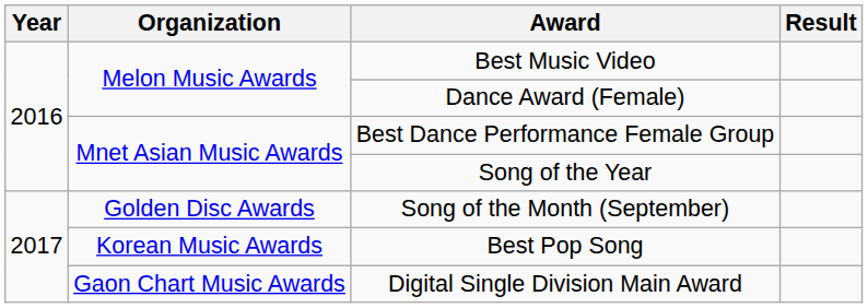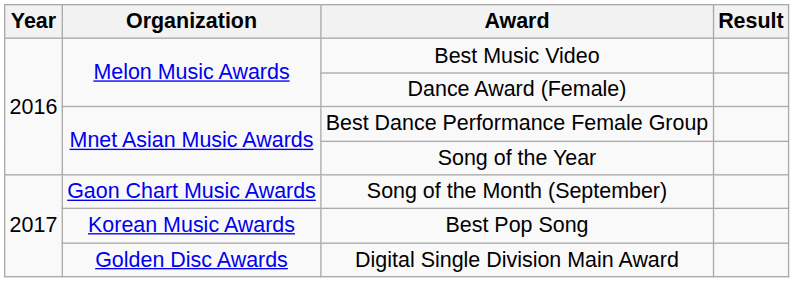Song of the Month (September) | Organization: Golden Disc Awards -> Gaon Chart Music Awards
Digital Single Division Main Award | Organization: Gaon Chart Music Awards -> Golden Disc Awards
